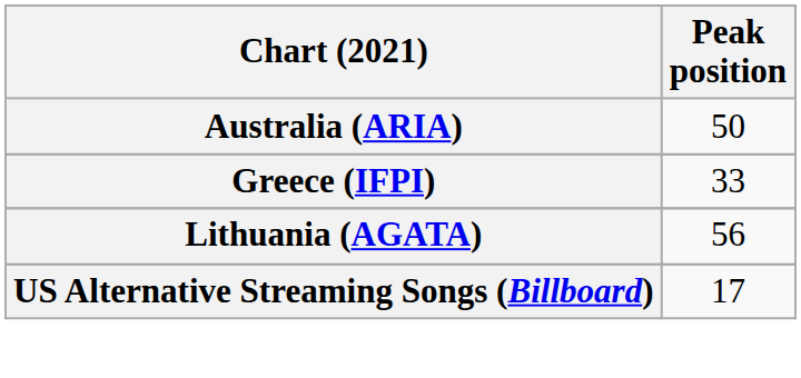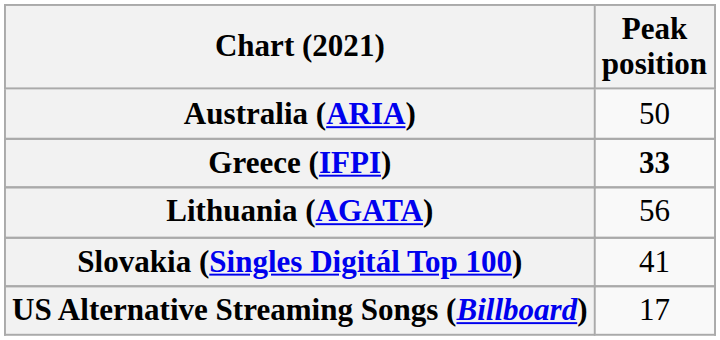Greece (IFPI) | Peak position: normal -> bold
+ row: Slovakia (Singles Digitál Top 100) | 41
